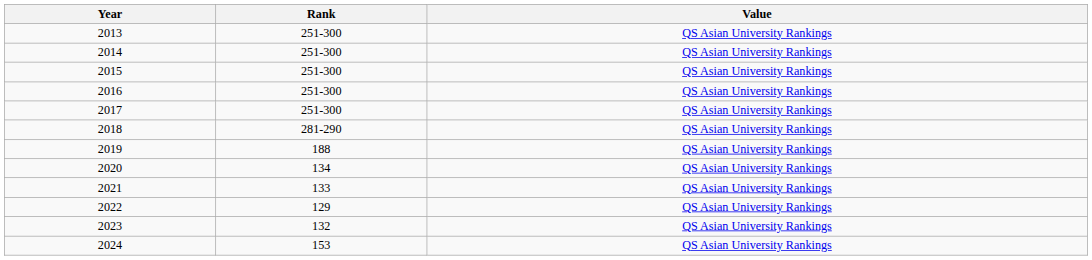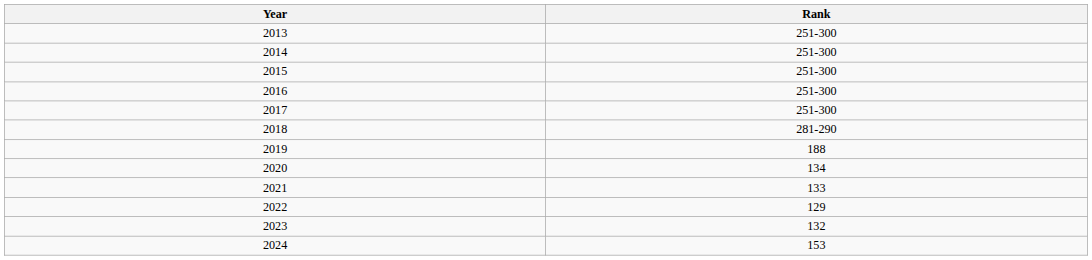- column: Value | QS Asian University Rankings | QS Asian University Rankings | QS Asian University Rankings | QS Asian University Rankings | QS Asian University Rankings | QS Asian University Rankings | QS Asian University Rankings | QS Asian University Rankings | QS Asian University Rankings | QS Asian University Rankings | QS Asian University Rankings | QS Asian University Rankings
